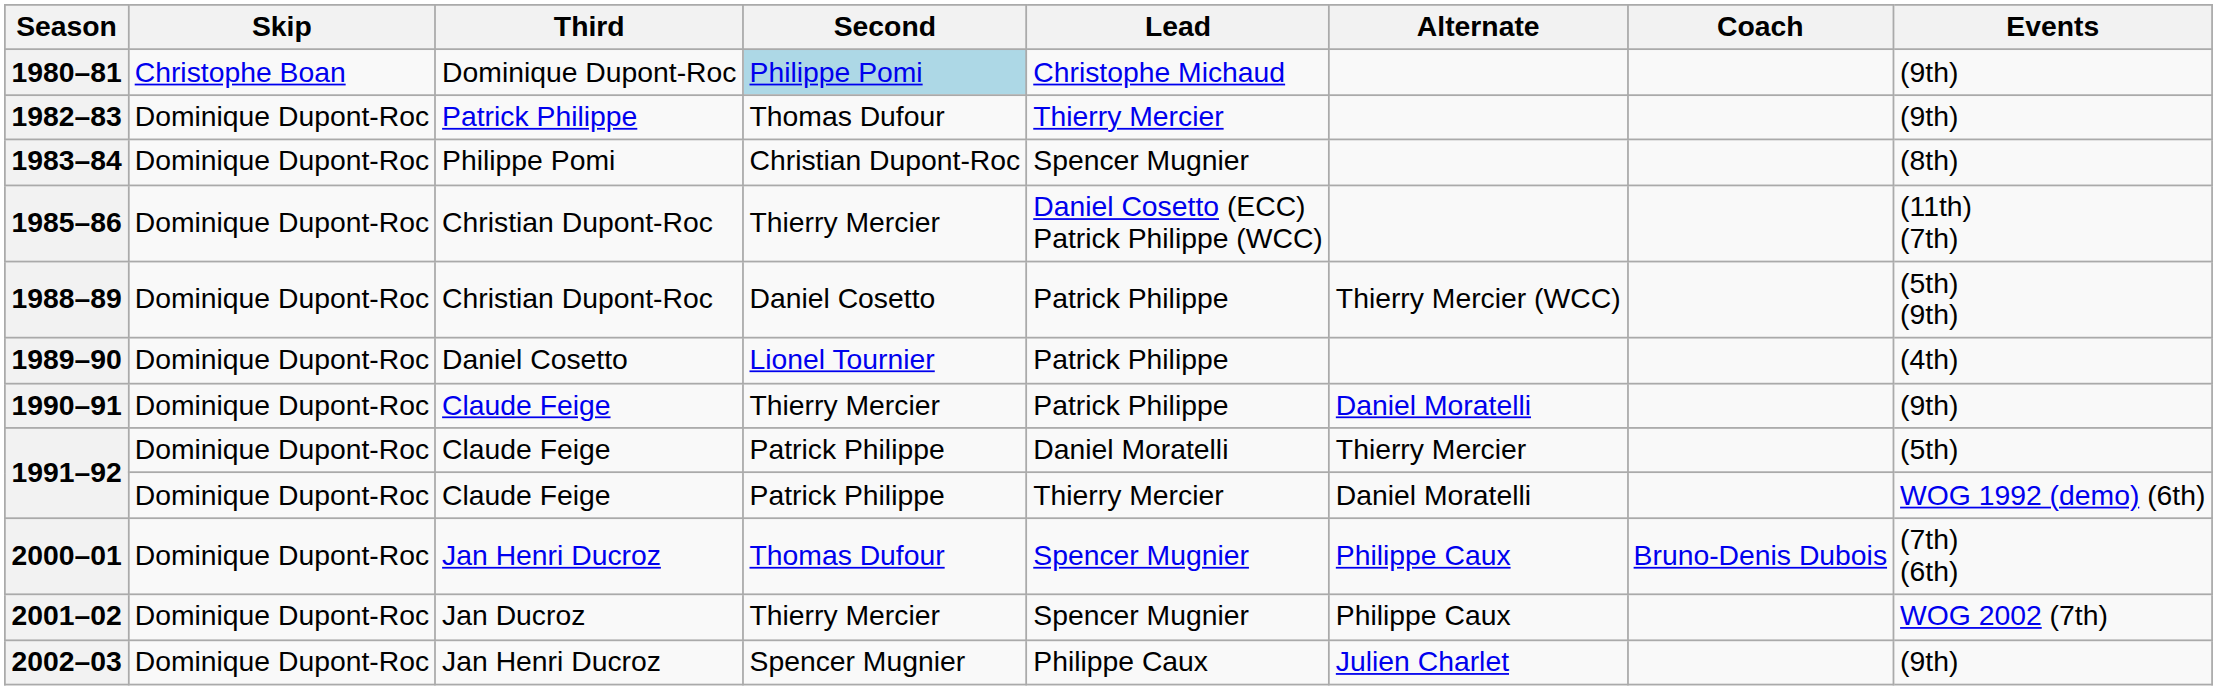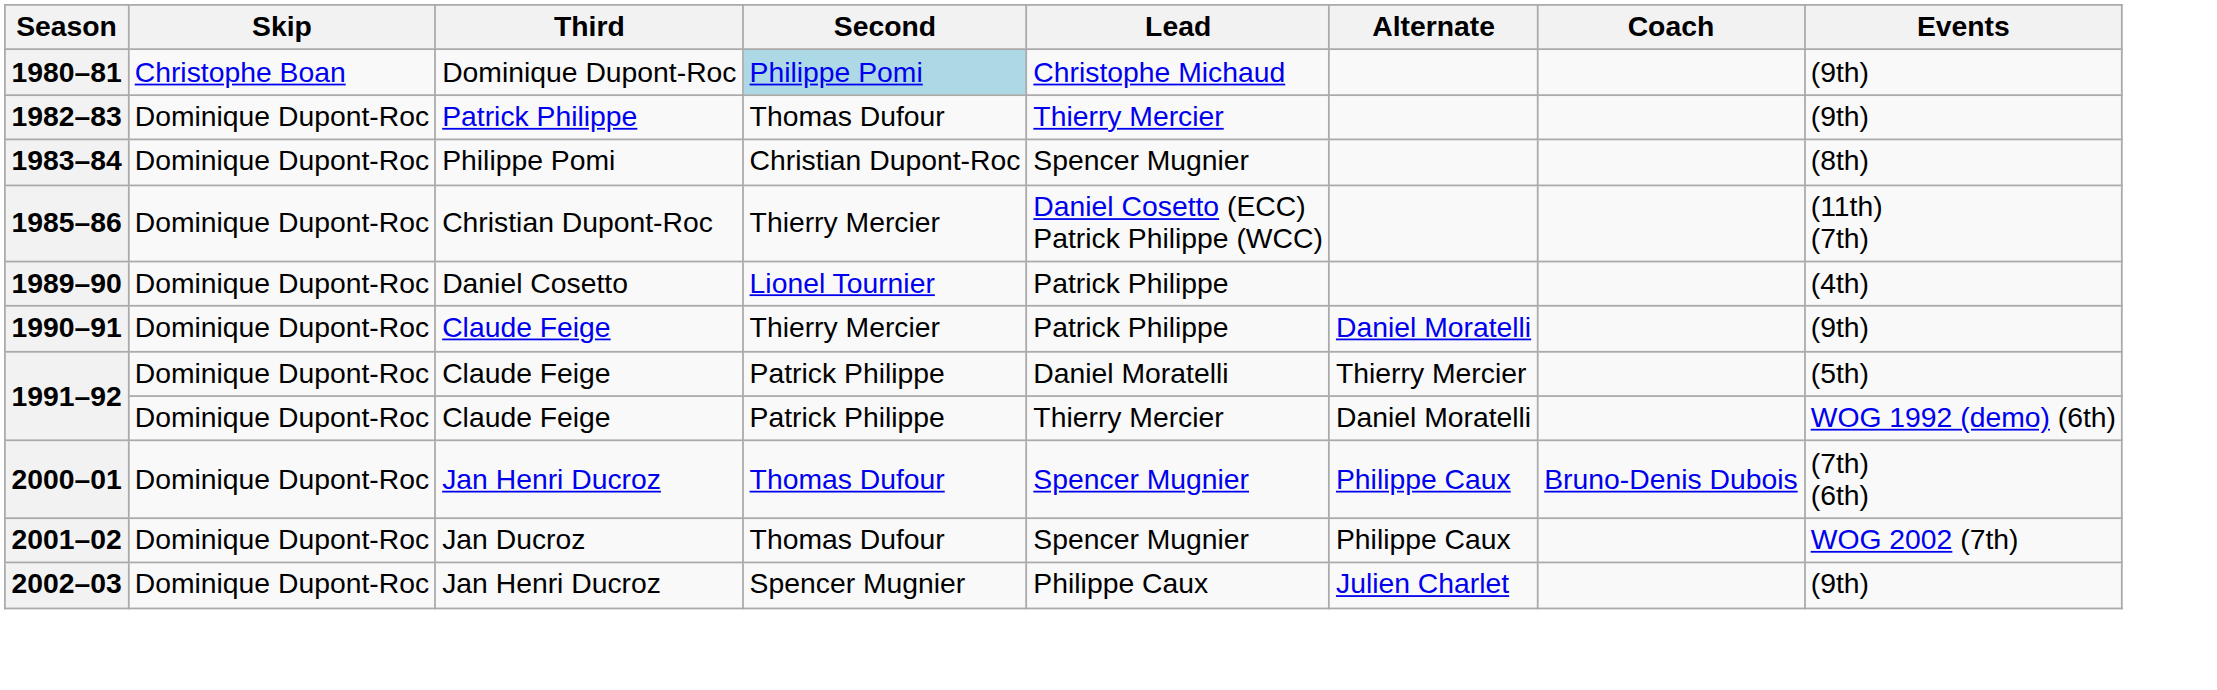- row: 1988–89 | Dominique Dupont-Roc | Christian Dupont-Roc | Daniel Cosetto | Patrick Philippe | Thierry Mercier (WCC) | (5th) (9th)
2001–02 | Second: Thierry Mercier -> Thomas Dufour
